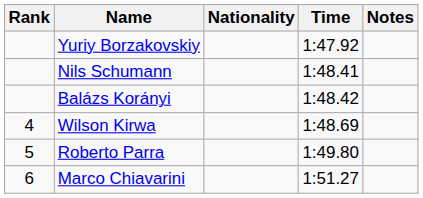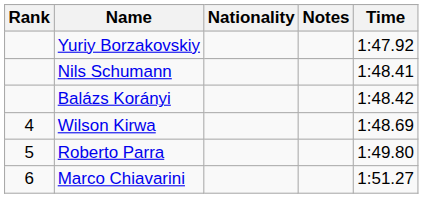columns swapped: Time <-> Notes
